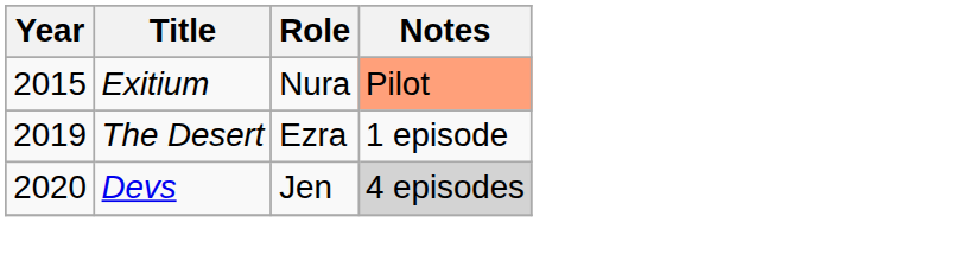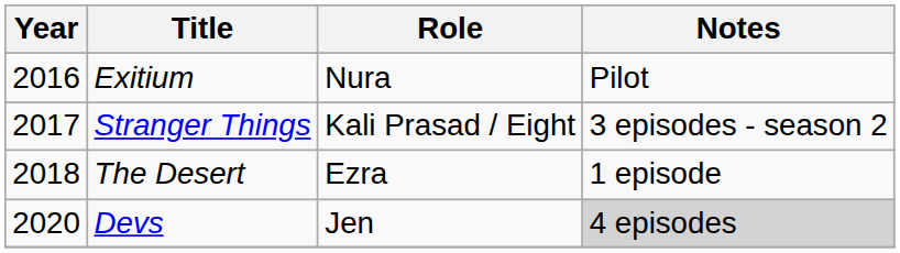Exitium | Year: 2015 -> 2016
Exitium | Notes: lightsalmon background -> no background
+ row: 2017 | Stranger Things | Kali Prasad / Eight | 3 episodes - season 2
The Desert | Year: 2019 -> 2018
